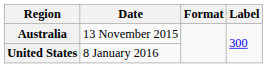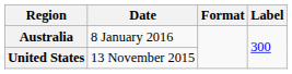Australia | Date: 13 November 2015 -> 8 January 2016
United States | Date: 8 January 2016 -> 13 November 2015
